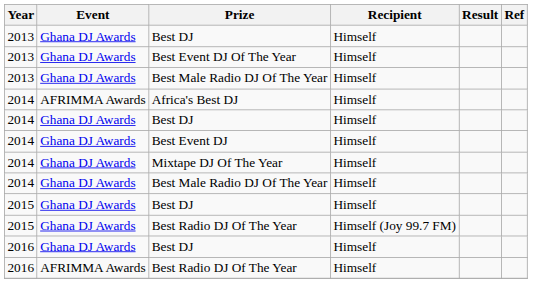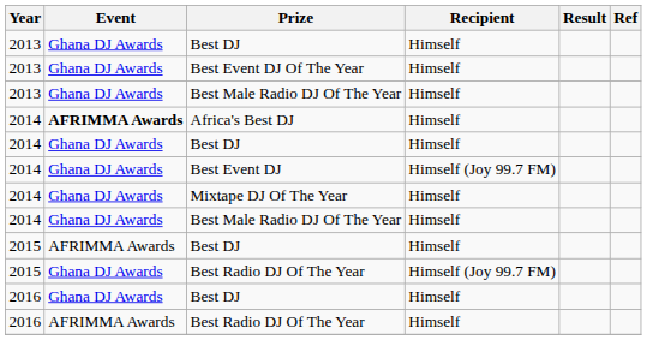Africa's Best DJ | Event: normal -> bold
Best Event DJ | Recipient: Himself -> Himself (Joy 99.7 FM)
2015 / Best DJ | Event: Ghana DJ Awards -> AFRIMMA Awards
